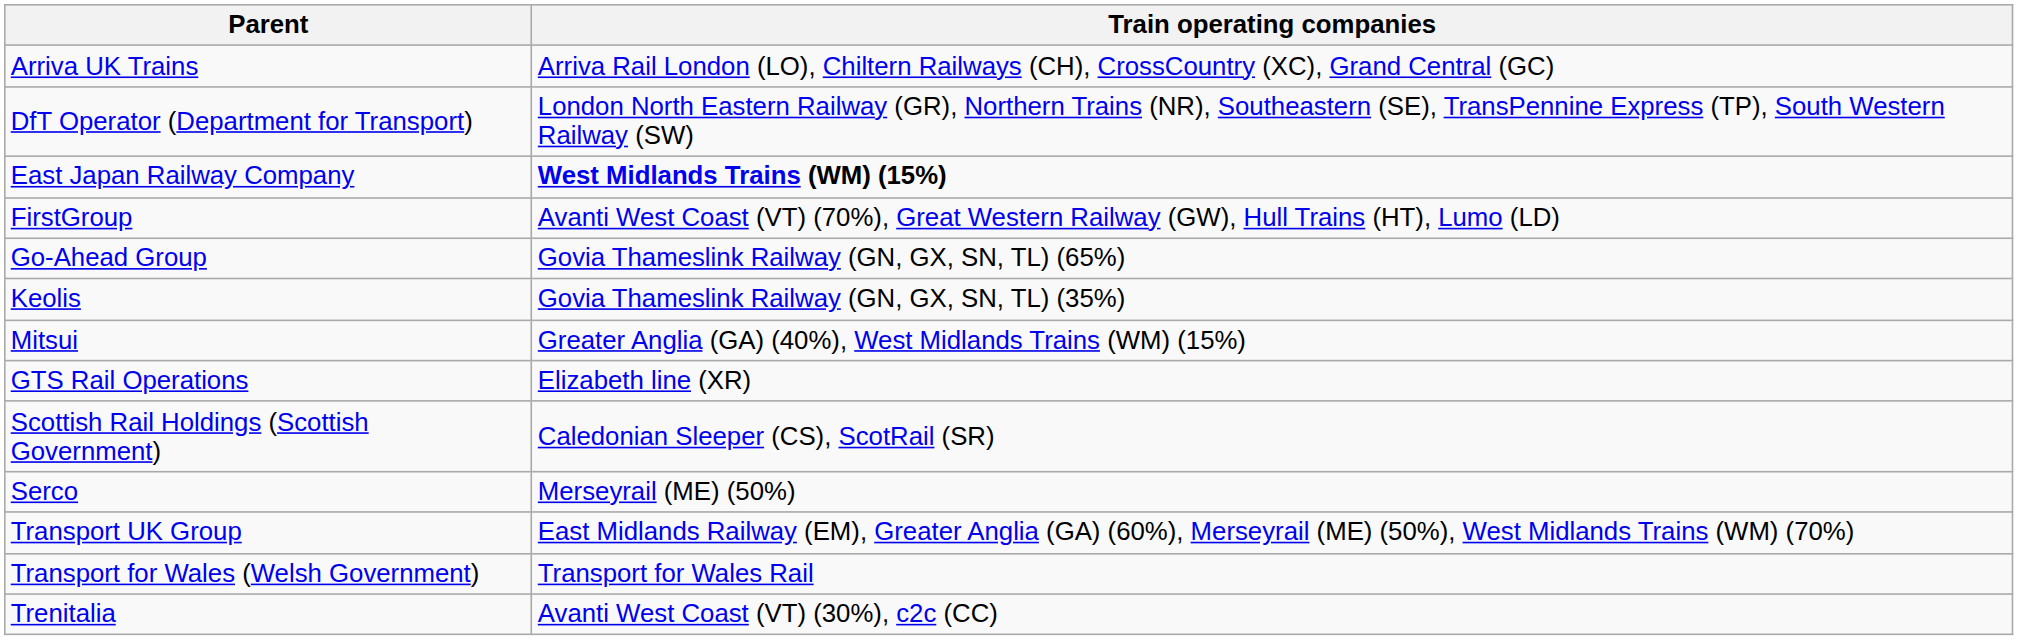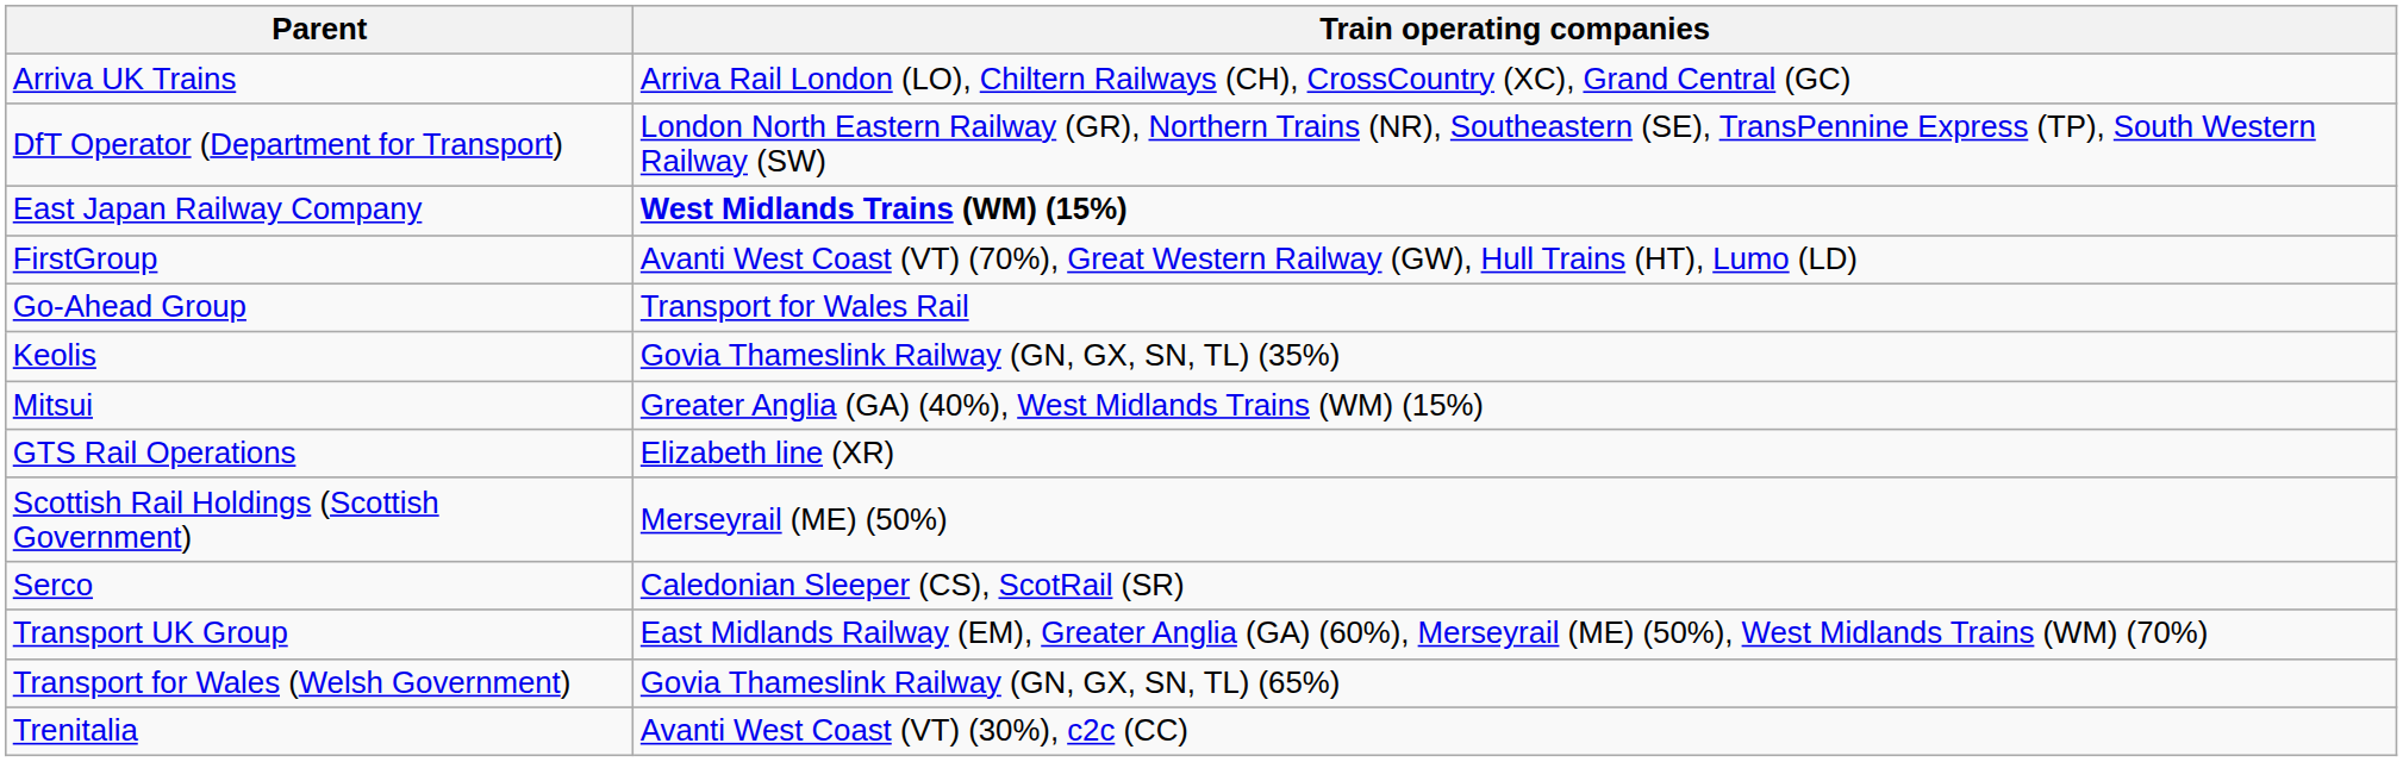Go-Ahead Group | Train operating companies: Govia Thameslink Railway (GN, GX, SN, TL) (65%) -> Transport for Wales Rail
Scottish Rail Holdings (Scottish Government) | Train operating companies: Caledonian Sleeper (CS), ScotRail (SR) -> Merseyrail (ME) (50%)
Serco | Train operating companies: Merseyrail (ME) (50%) -> Caledonian Sleeper (CS), ScotRail (SR)
Transport for Wales (Welsh Government) | Train operating companies: Transport for Wales Rail -> Govia Thameslink Railway (GN, GX, SN, TL) (65%)
